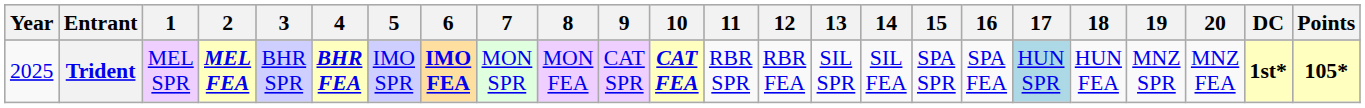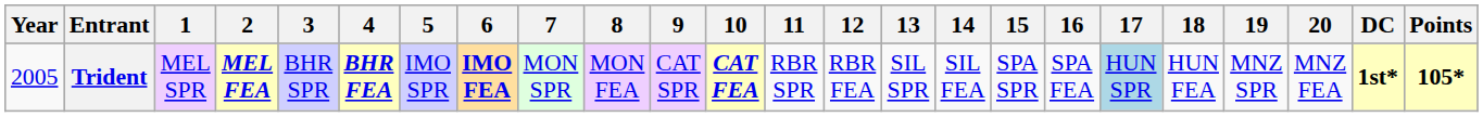Trident | Year: 2025 -> 2005
